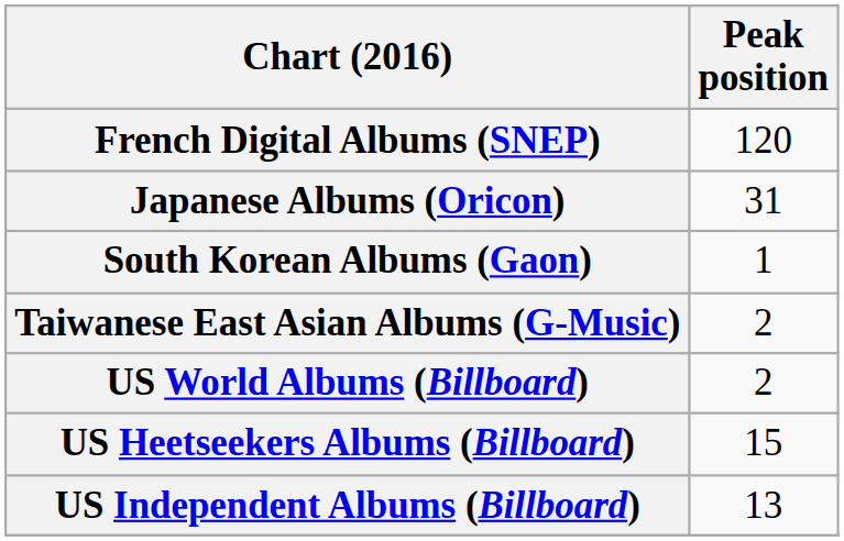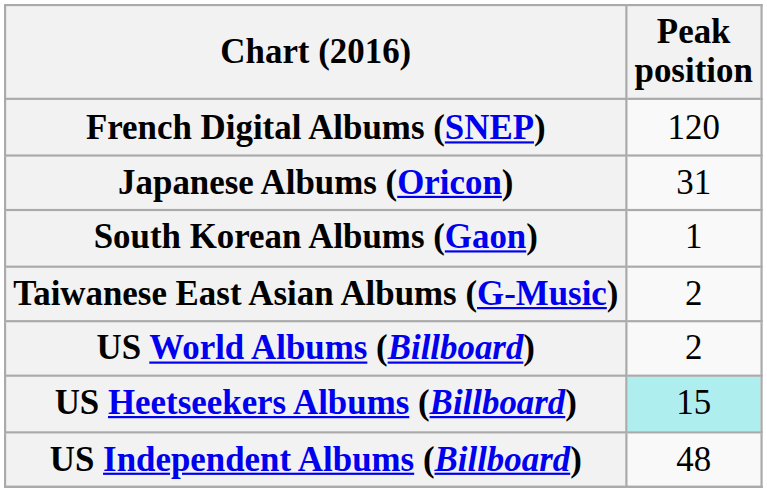US Heetseekers Albums (Billboard) | Peak position: no background -> paleturquoise background
US Independent Albums (Billboard) | Peak position: 13 -> 48
